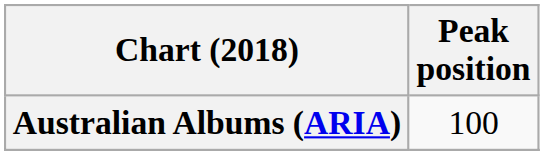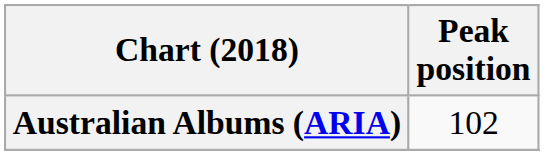Australian Albums (ARIA) | Peak position: 100 -> 102
